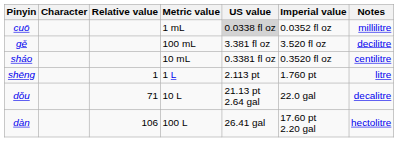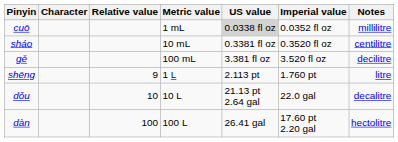rows swapped: sháo <-> gě
shēng | Relative value: 1 -> 9
dǒu | Relative value: 71 -> 10
dàn | Relative value: 106 -> 100
